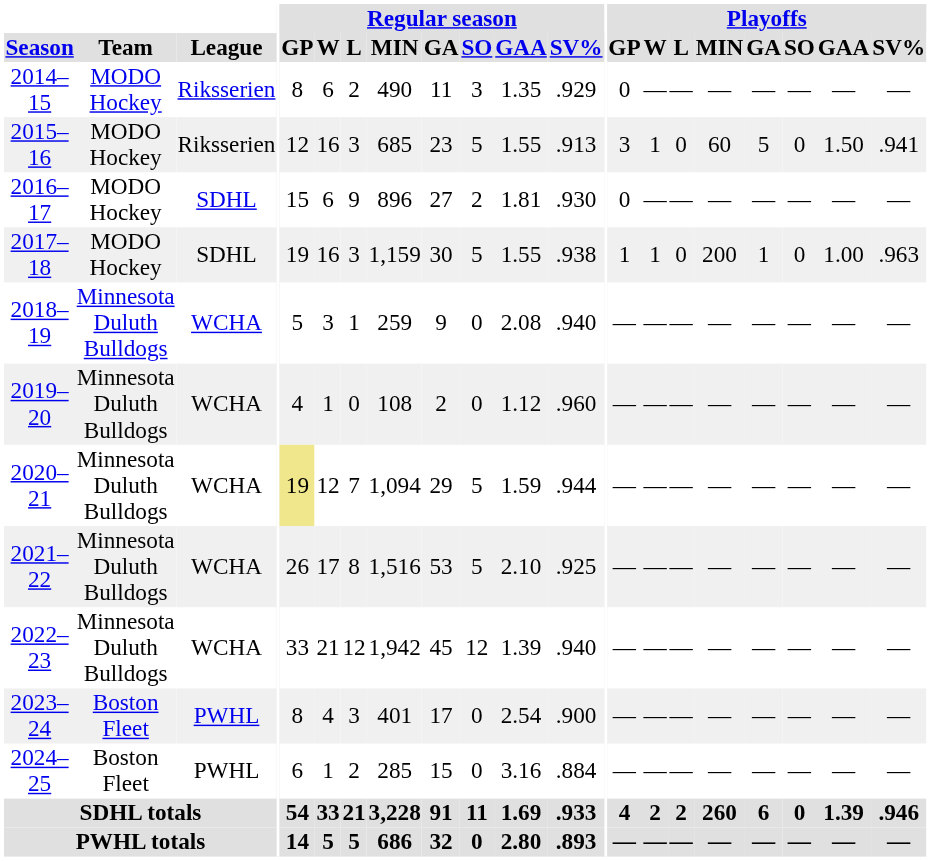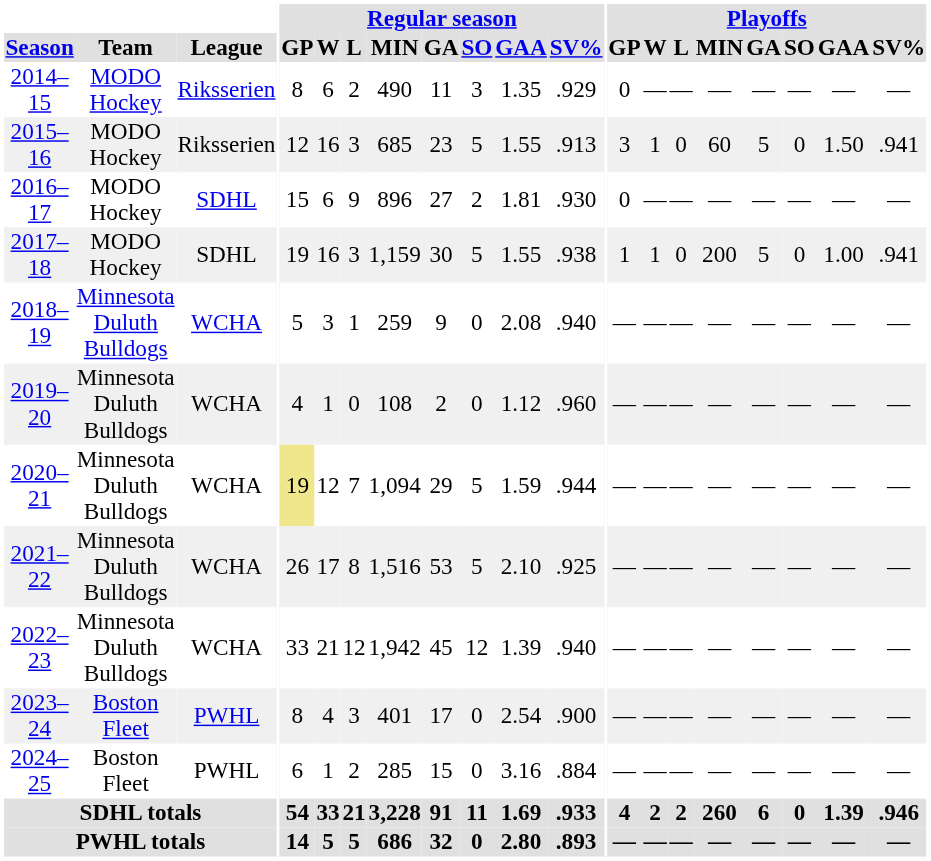2017–18 | Playoffs / GA: 1 -> 5
2017–18 | Playoffs / SV%: .963 -> .941
